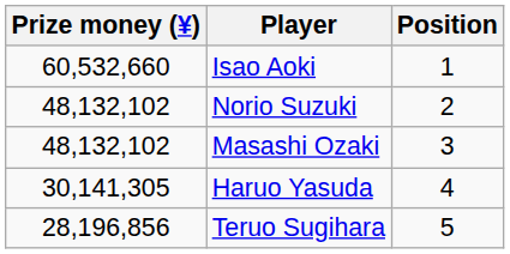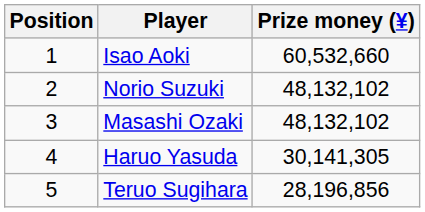columns swapped: Position <-> Prize money (¥)
